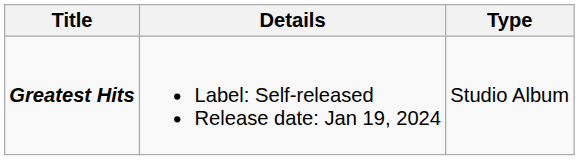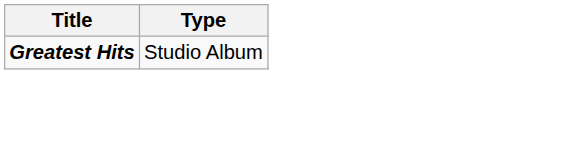- column: Details | Label: Self-released Release date: Jan 19, 2024
